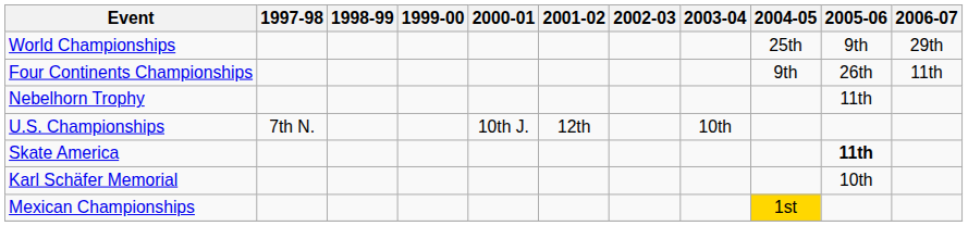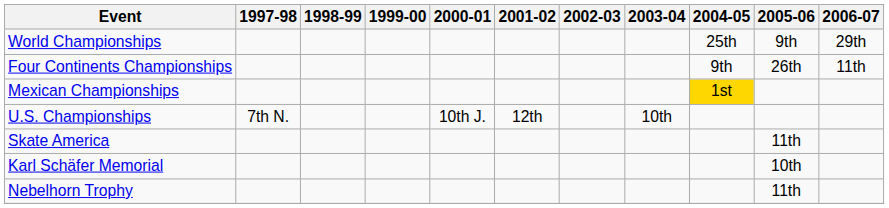rows swapped: Mexican Championships <-> Nebelhorn Trophy
Skate America | 2005-06: bold -> normal
